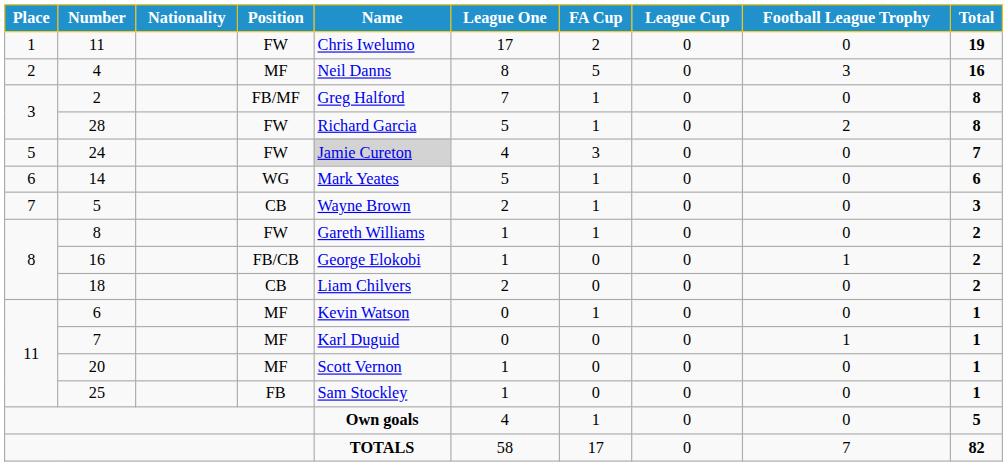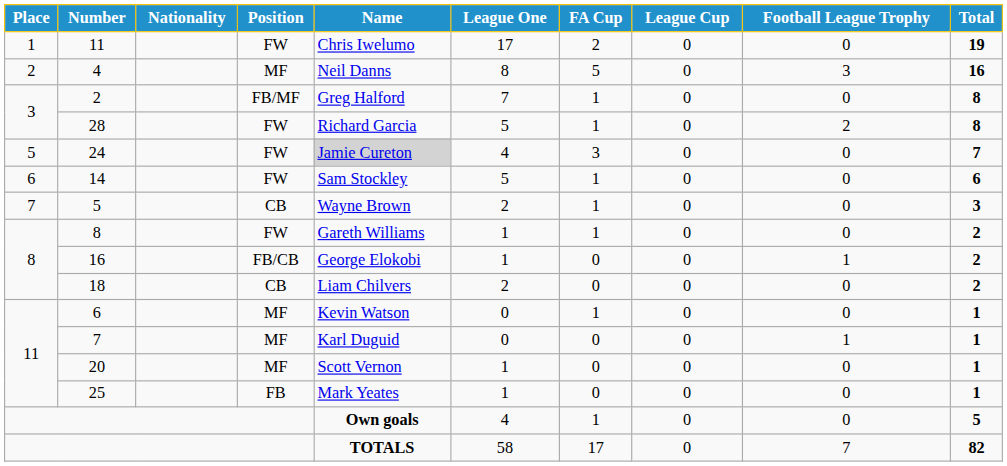14 | Position: WG -> FW
14 | Name: Mark Yeates -> Sam Stockley
25 | Name: Sam Stockley -> Mark Yeates
